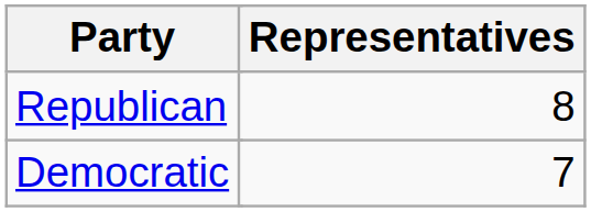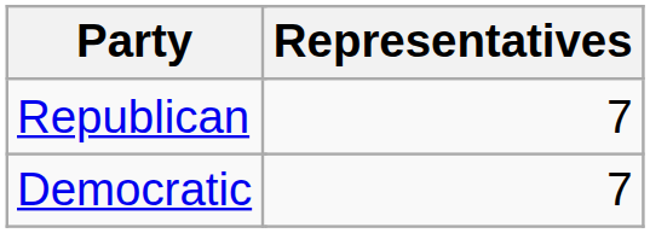Republican | Representatives: 8 -> 7
